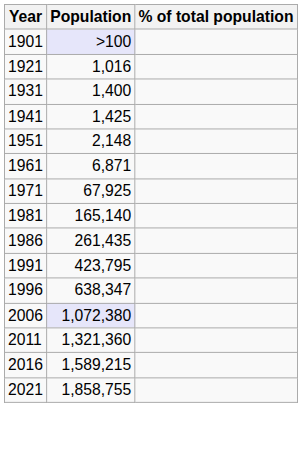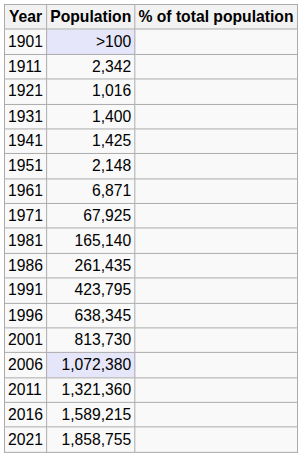+ row: 1911 | 2,342
1996 | Population: 638,347 -> 638,345
+ row: 2001 | 813,730
